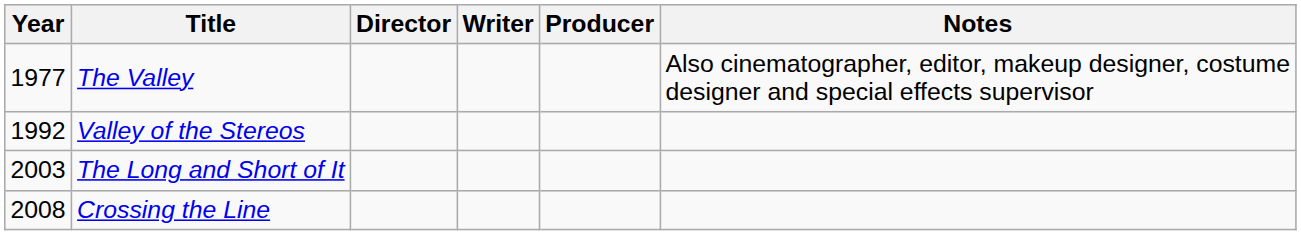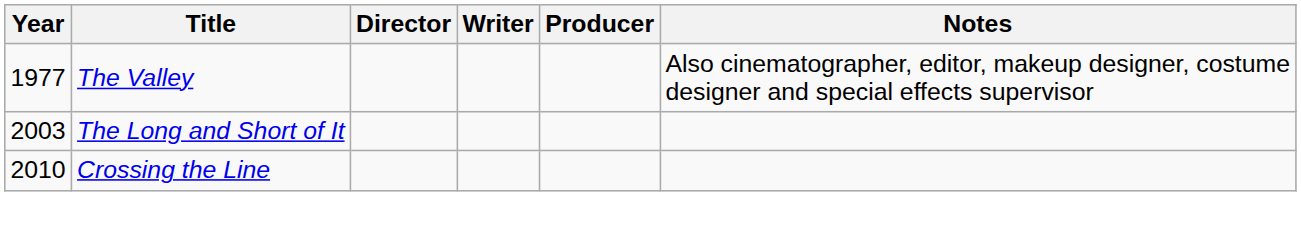- row: 1992 | Valley of the Stereos
Crossing the Line | Year: 2008 -> 2010
